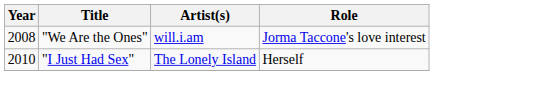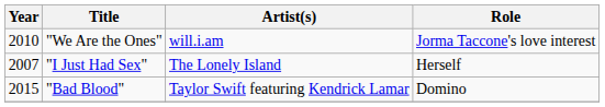"We Are the Ones" | Year: 2008 -> 2010
"I Just Had Sex" | Year: 2010 -> 2007
+ row: 2015 | "Bad Blood" | Taylor Swift featuring Kendrick Lamar | Domino
